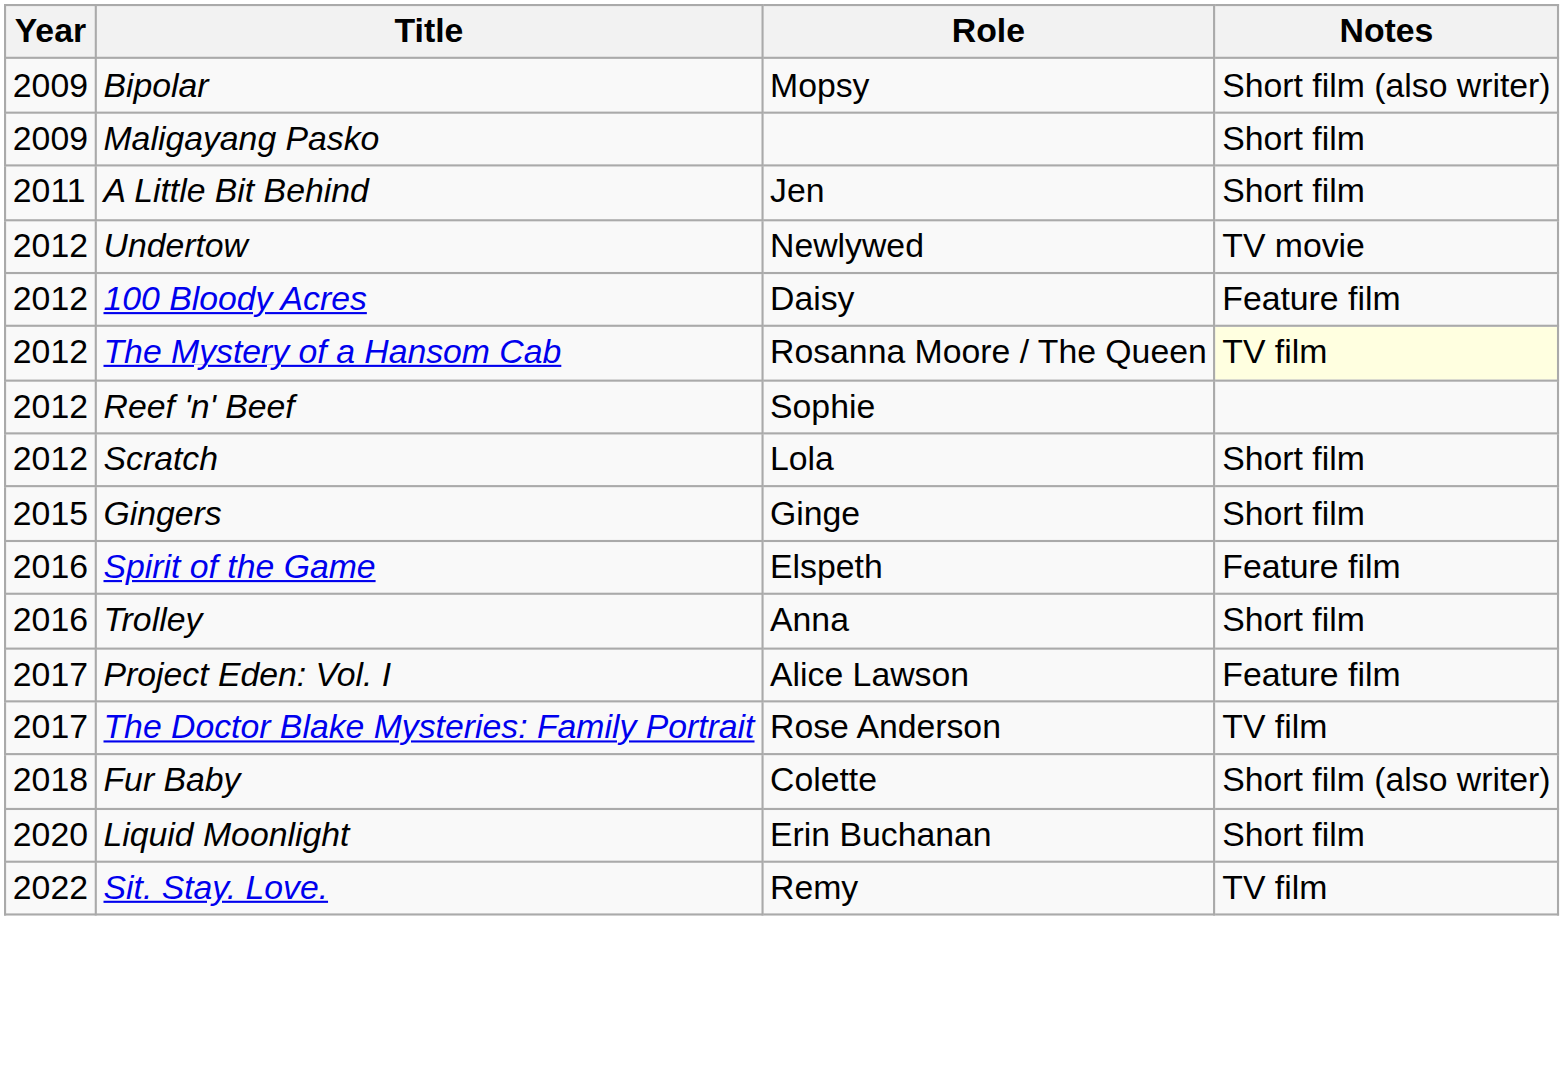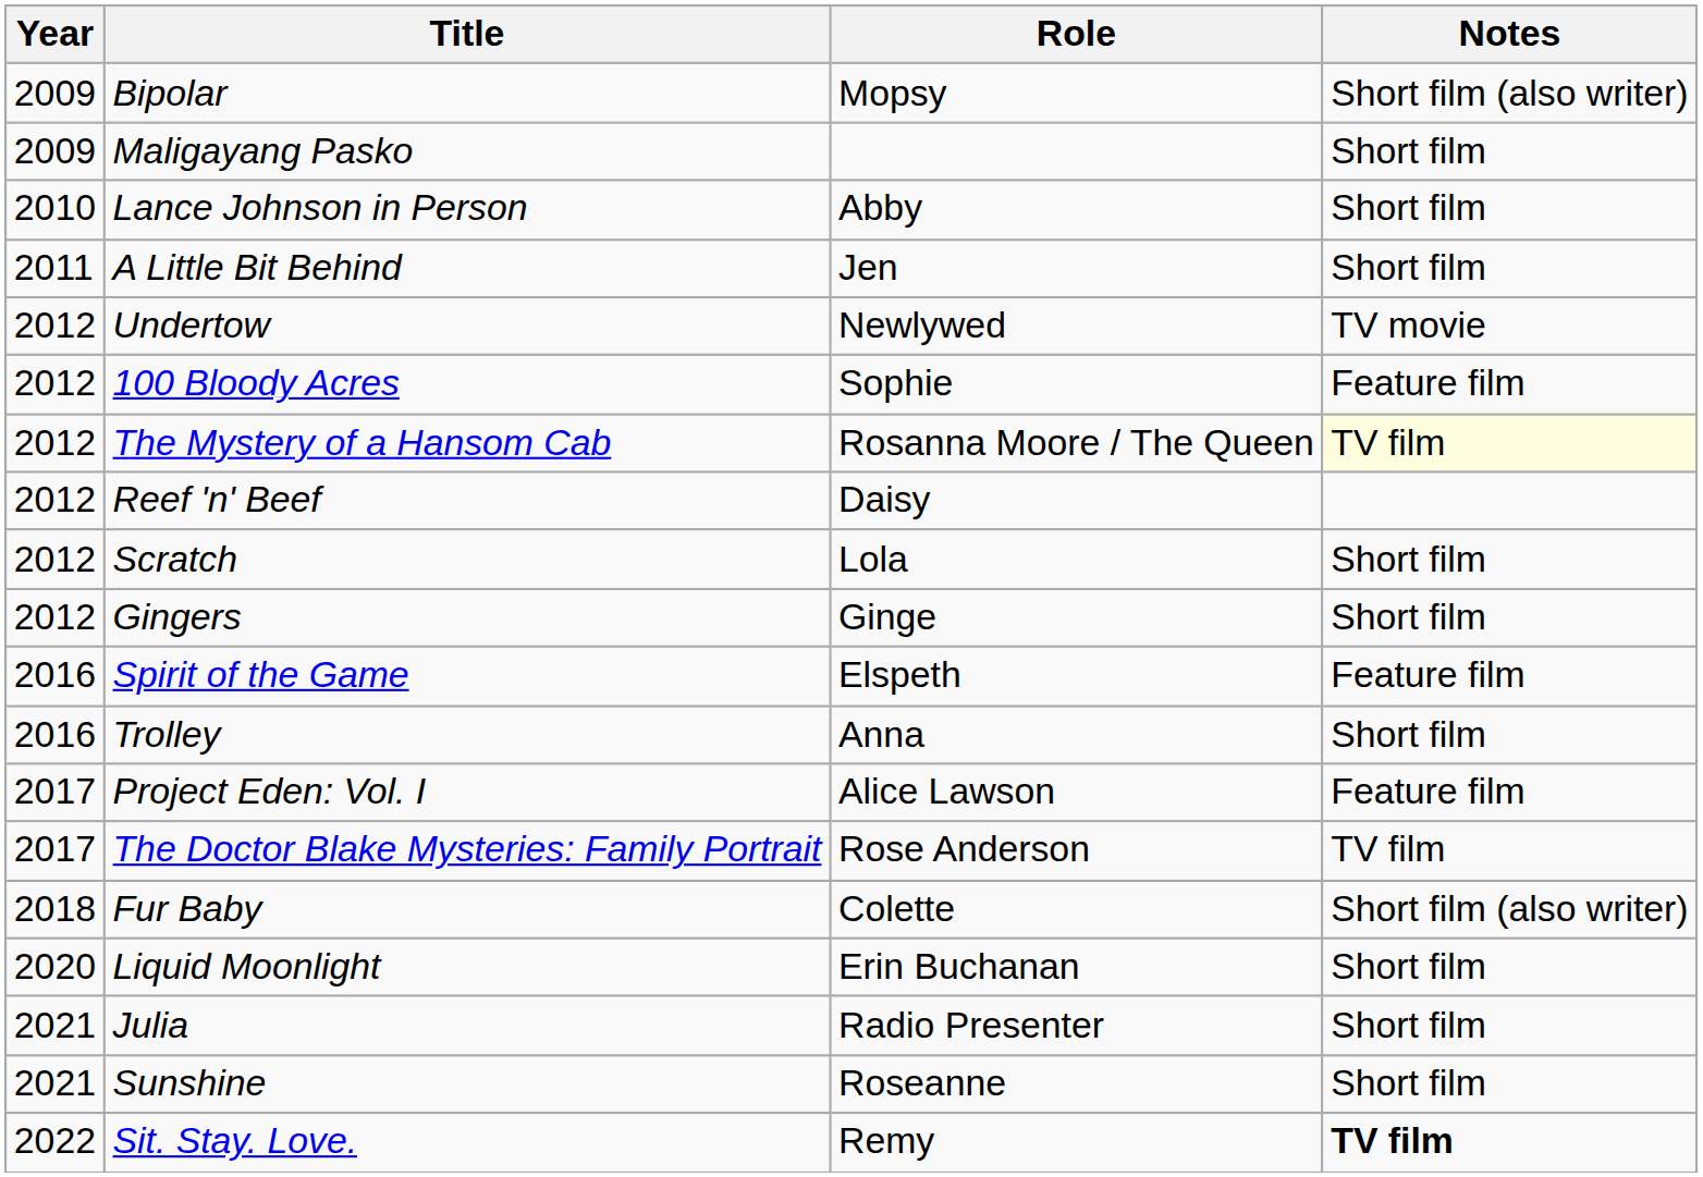+ row: 2010 | Lance Johnson in Person | Abby | Short film
100 Bloody Acres | Role: Daisy -> Sophie
Reef 'n' Beef | Role: Sophie -> Daisy
Gingers | Year: 2015 -> 2012
+ row: 2021 | Julia | Radio Presenter | Short film
+ row: 2021 | Sunshine | Roseanne | Short film
Sit. Stay. Love. | Notes: normal -> bold
